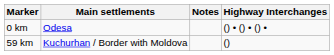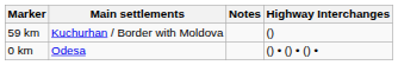rows swapped: 0 km <-> 59 km
